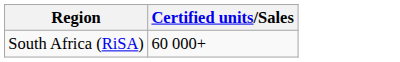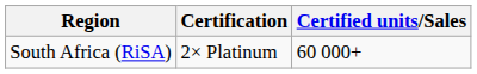+ column: Certification | 2× Platinum
